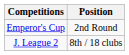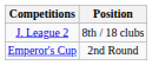rows swapped: J. League 2 <-> Emperor's Cup
